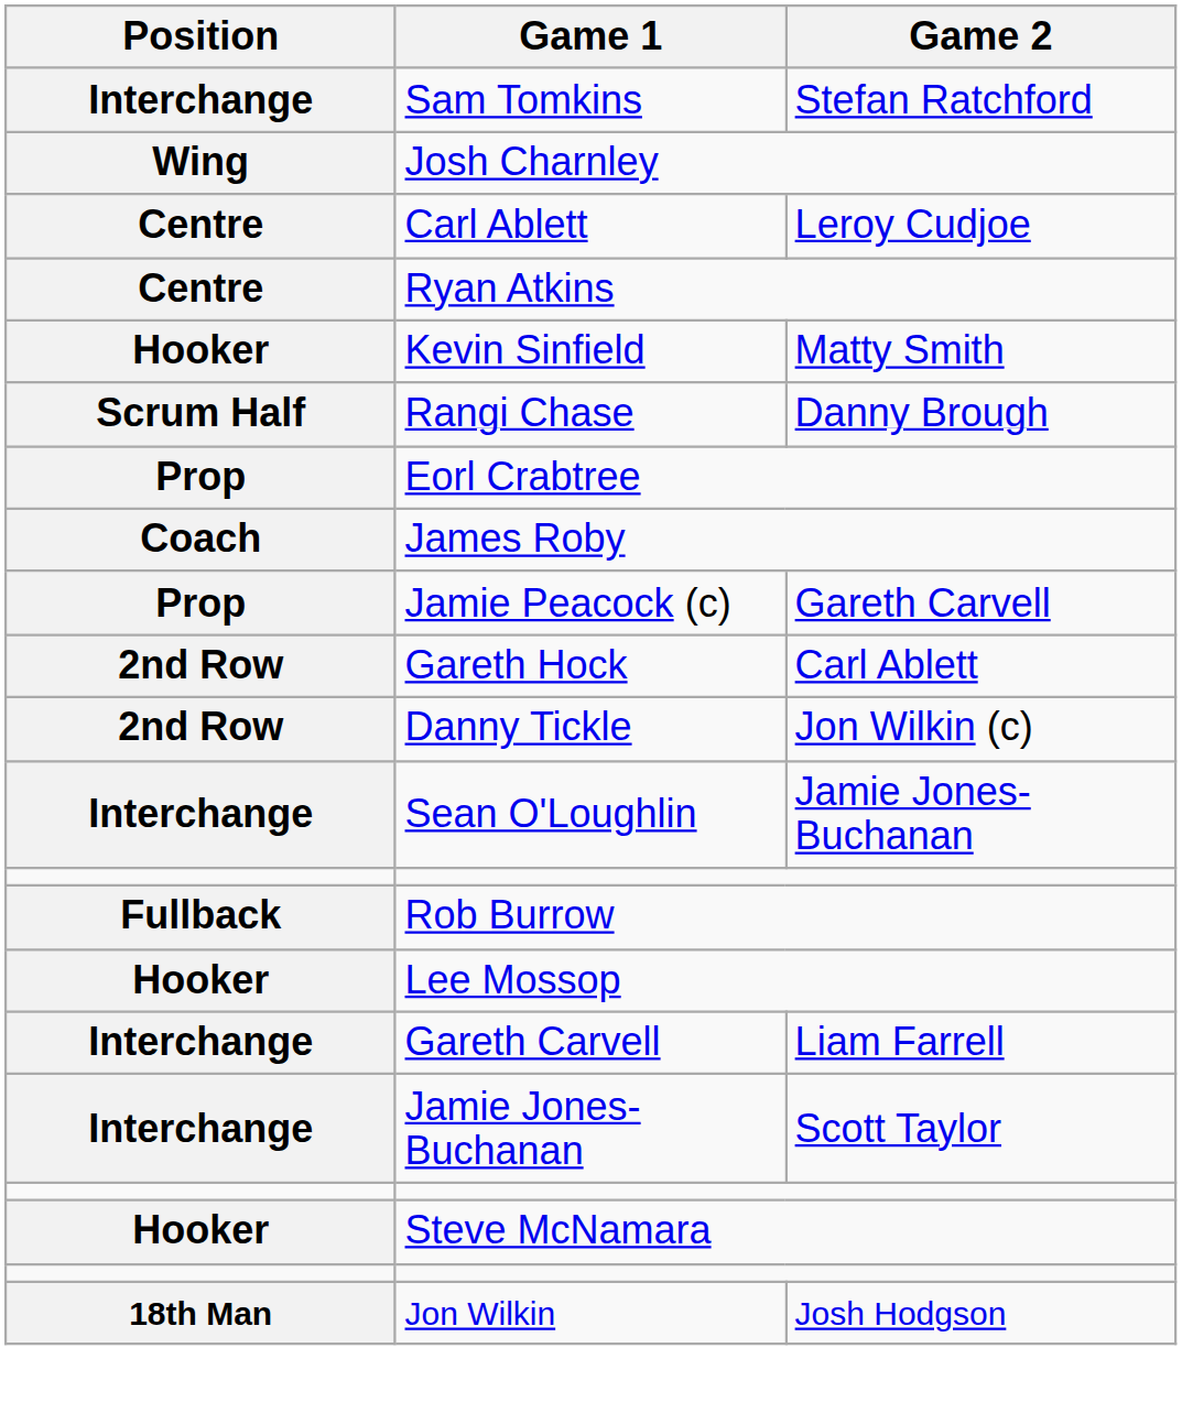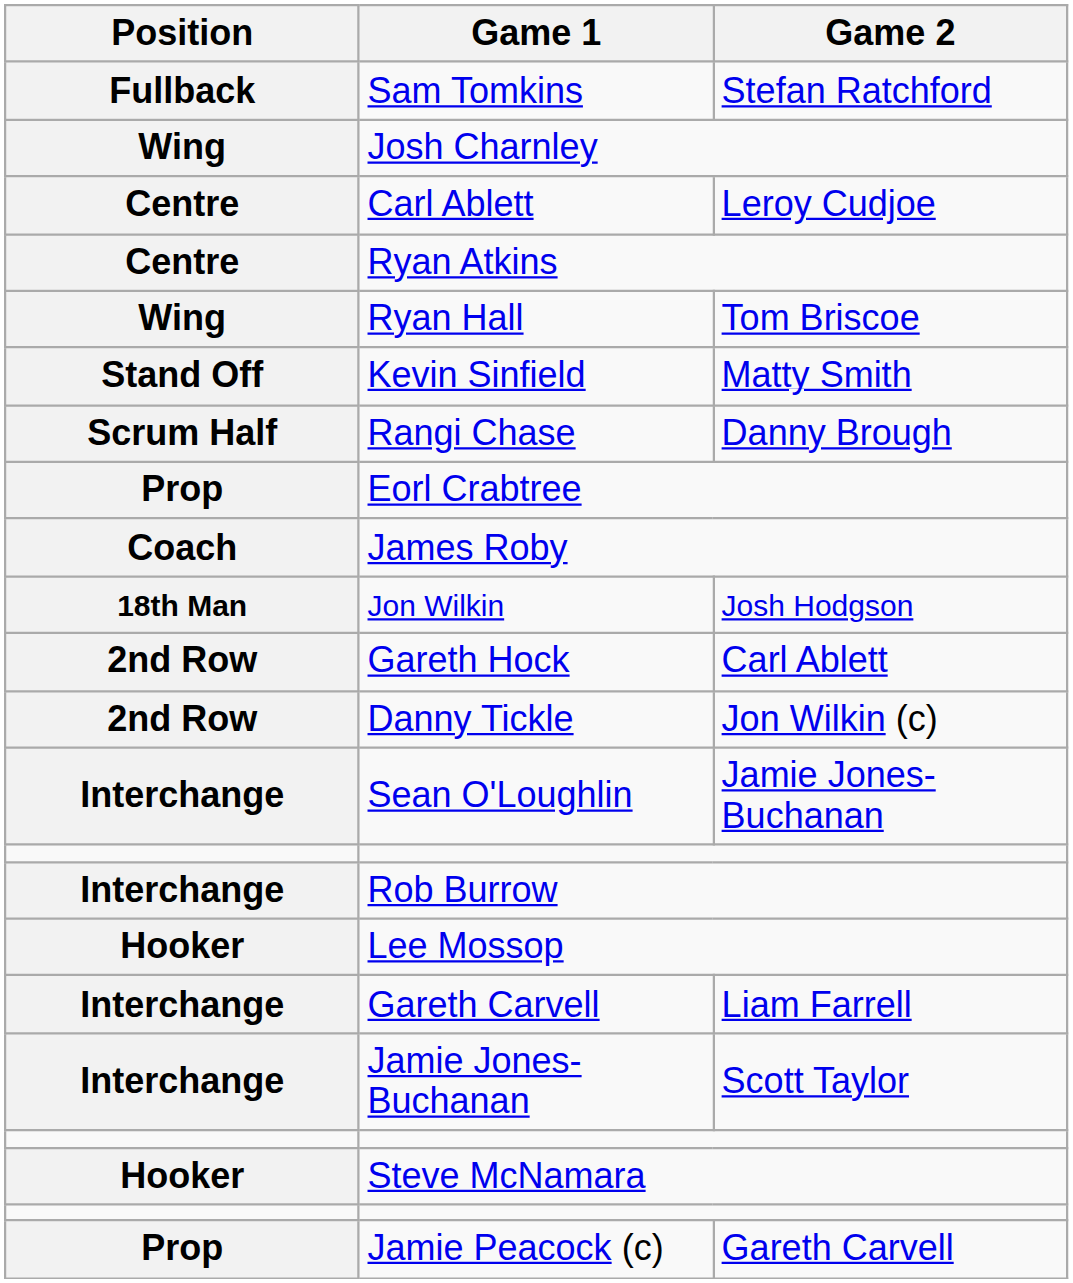Sam Tomkins | Position: Interchange -> Fullback
+ row: Wing | Ryan Hall | Tom Briscoe
Kevin Sinfield | Position: Hooker -> Stand Off
rows swapped: Jamie Peacock (c) <-> Jon Wilkin
Rob Burrow | Position: Fullback -> Interchange
